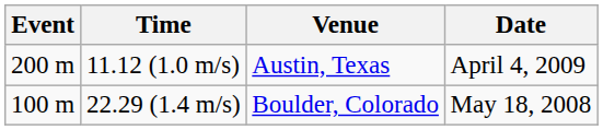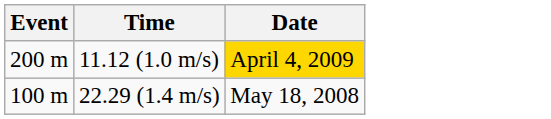- column: Venue | Austin, Texas | Boulder, Colorado
11.12 (1.0 m/s) | Date: no background -> gold background
